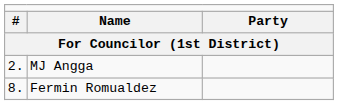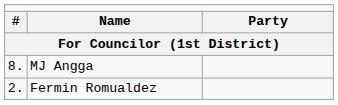MJ Angga | column 1: 2. -> 8.
Fermin Romualdez | column 1: 8. -> 2.
